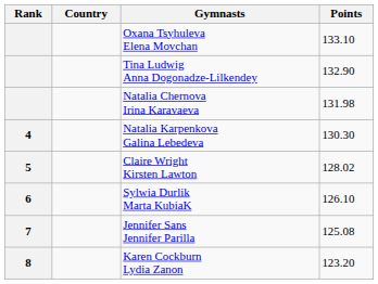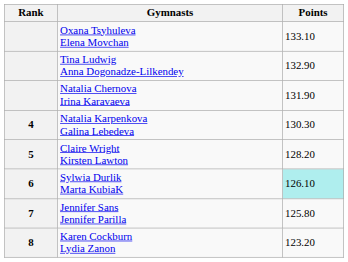- column: Country
Natalia Chernova Irina Karavaeva | Points: 131.98 -> 131.90
Claire Wright Kirsten Lawton | Points: 128.02 -> 128.20
Sylwia Durlik Marta KubiaK | Points: no background -> paleturquoise background
Jennifer Sans Jennifer Parilla | Points: 125.08 -> 125.80
